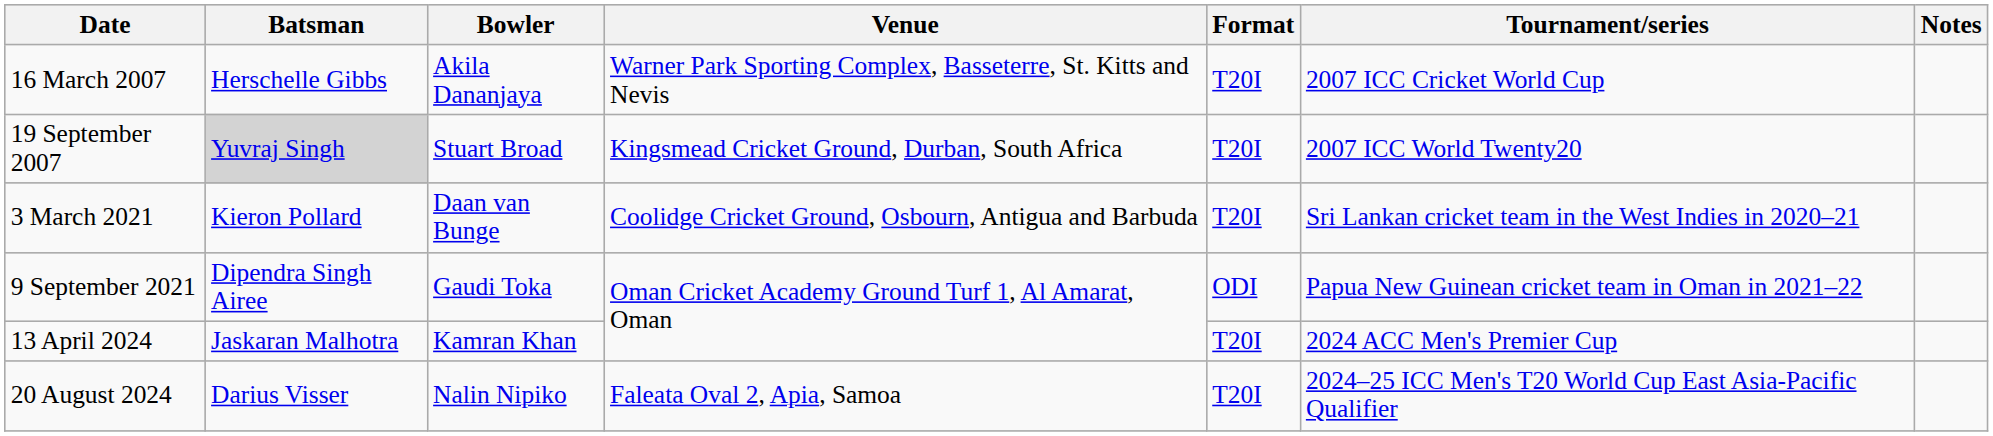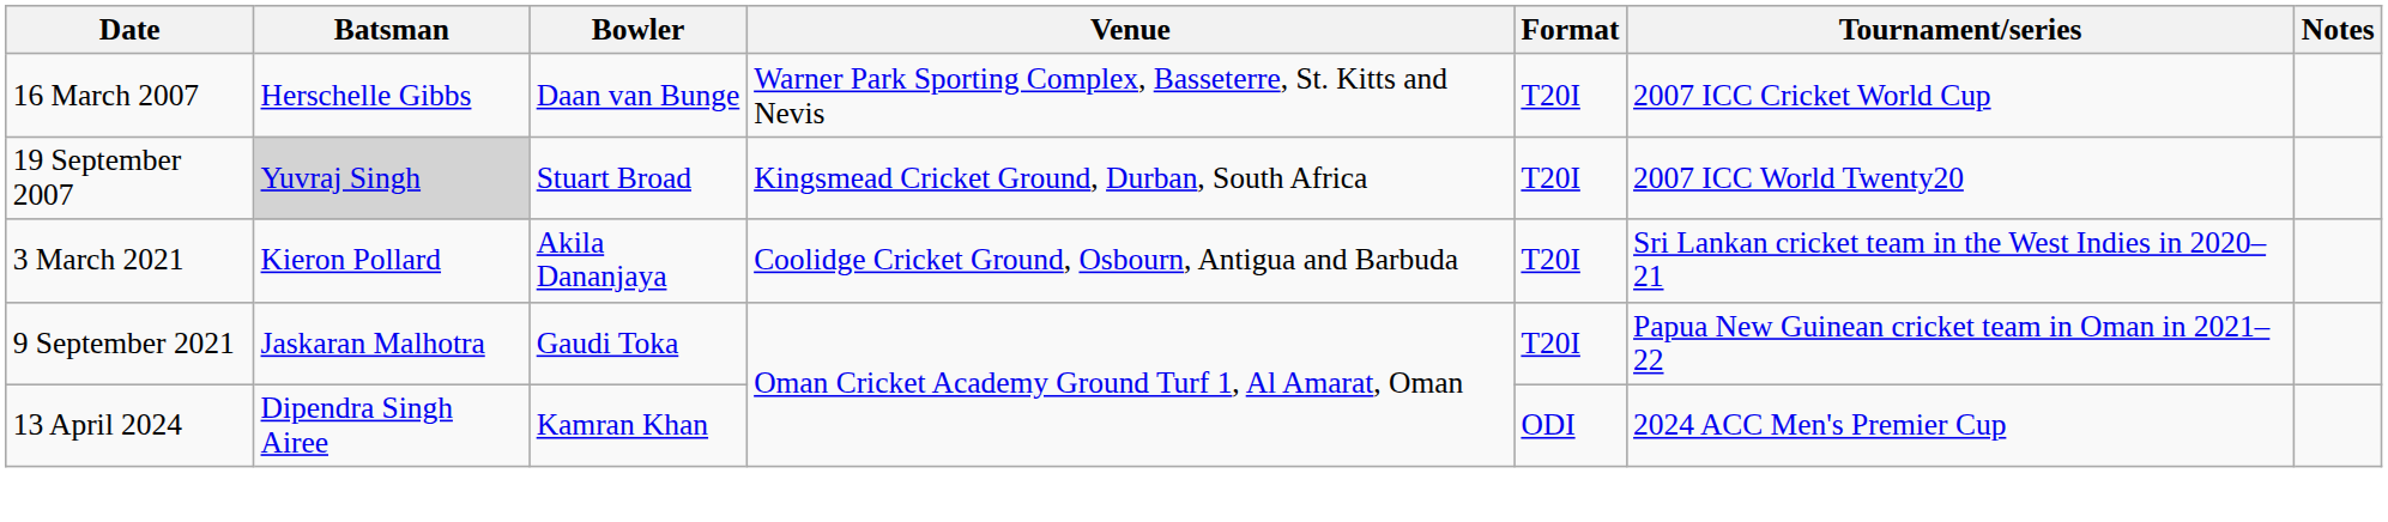16 March 2007 | Bowler: Akila Dananjaya -> Daan van Bunge
3 March 2021 | Bowler: Daan van Bunge -> Akila Dananjaya
9 September 2021 | Batsman: Dipendra Singh Airee -> Jaskaran Malhotra
9 September 2021 | Format: ODI -> T20I
13 April 2024 | Batsman: Jaskaran Malhotra -> Dipendra Singh Airee
13 April 2024 | Format: T20I -> ODI
- row: 20 August 2024 | Darius Visser | Nalin Nipiko | Faleata Oval 2, Apia, Samoa | T20I | 2024–25 ICC Men's T20 World Cup East Asia-Pacific Qualifier
